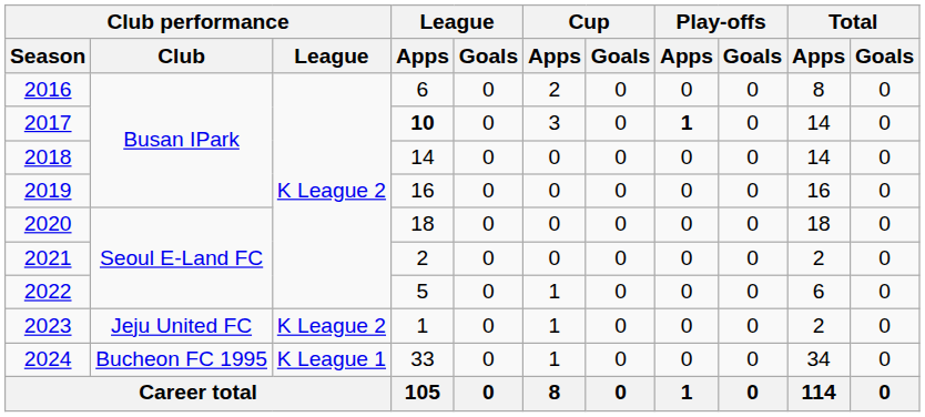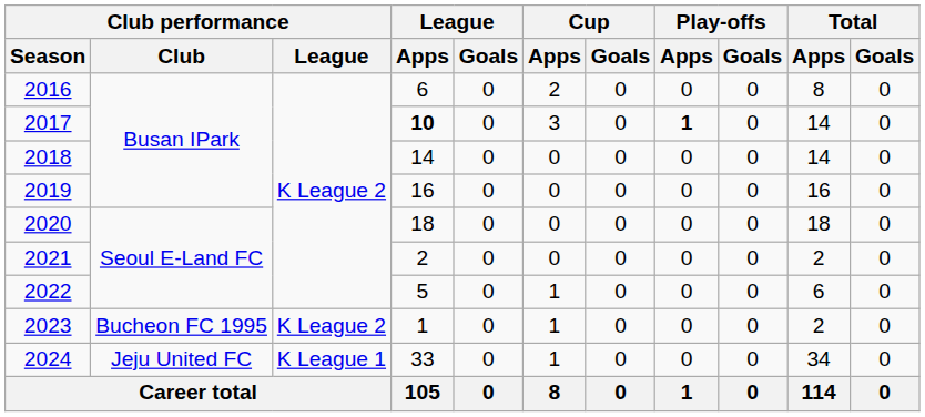2023 | Club performance / Club: Jeju United FC -> Bucheon FC 1995
2024 | Club performance / Club: Bucheon FC 1995 -> Jeju United FC
